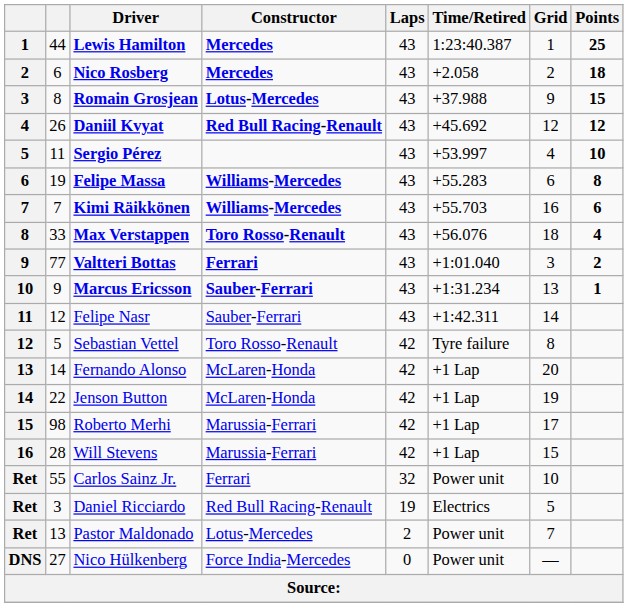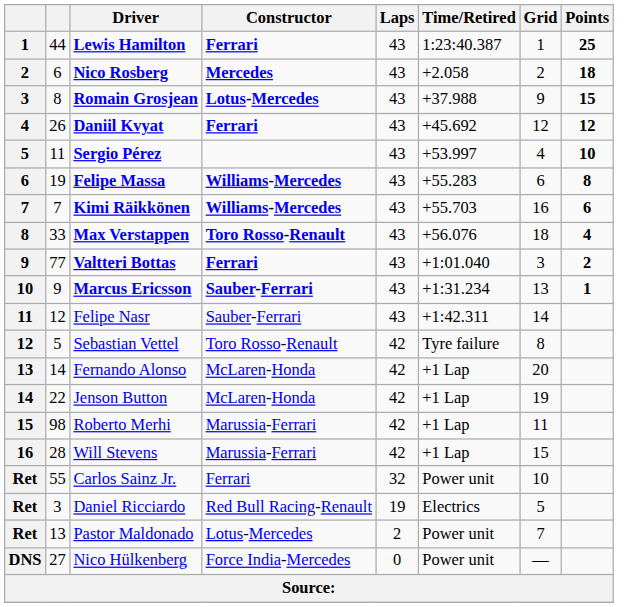Lewis Hamilton | Constructor: Mercedes -> Ferrari
Daniil Kvyat | Constructor: Red Bull Racing-Renault -> Ferrari
Roberto Merhi | Grid: 17 -> 11
